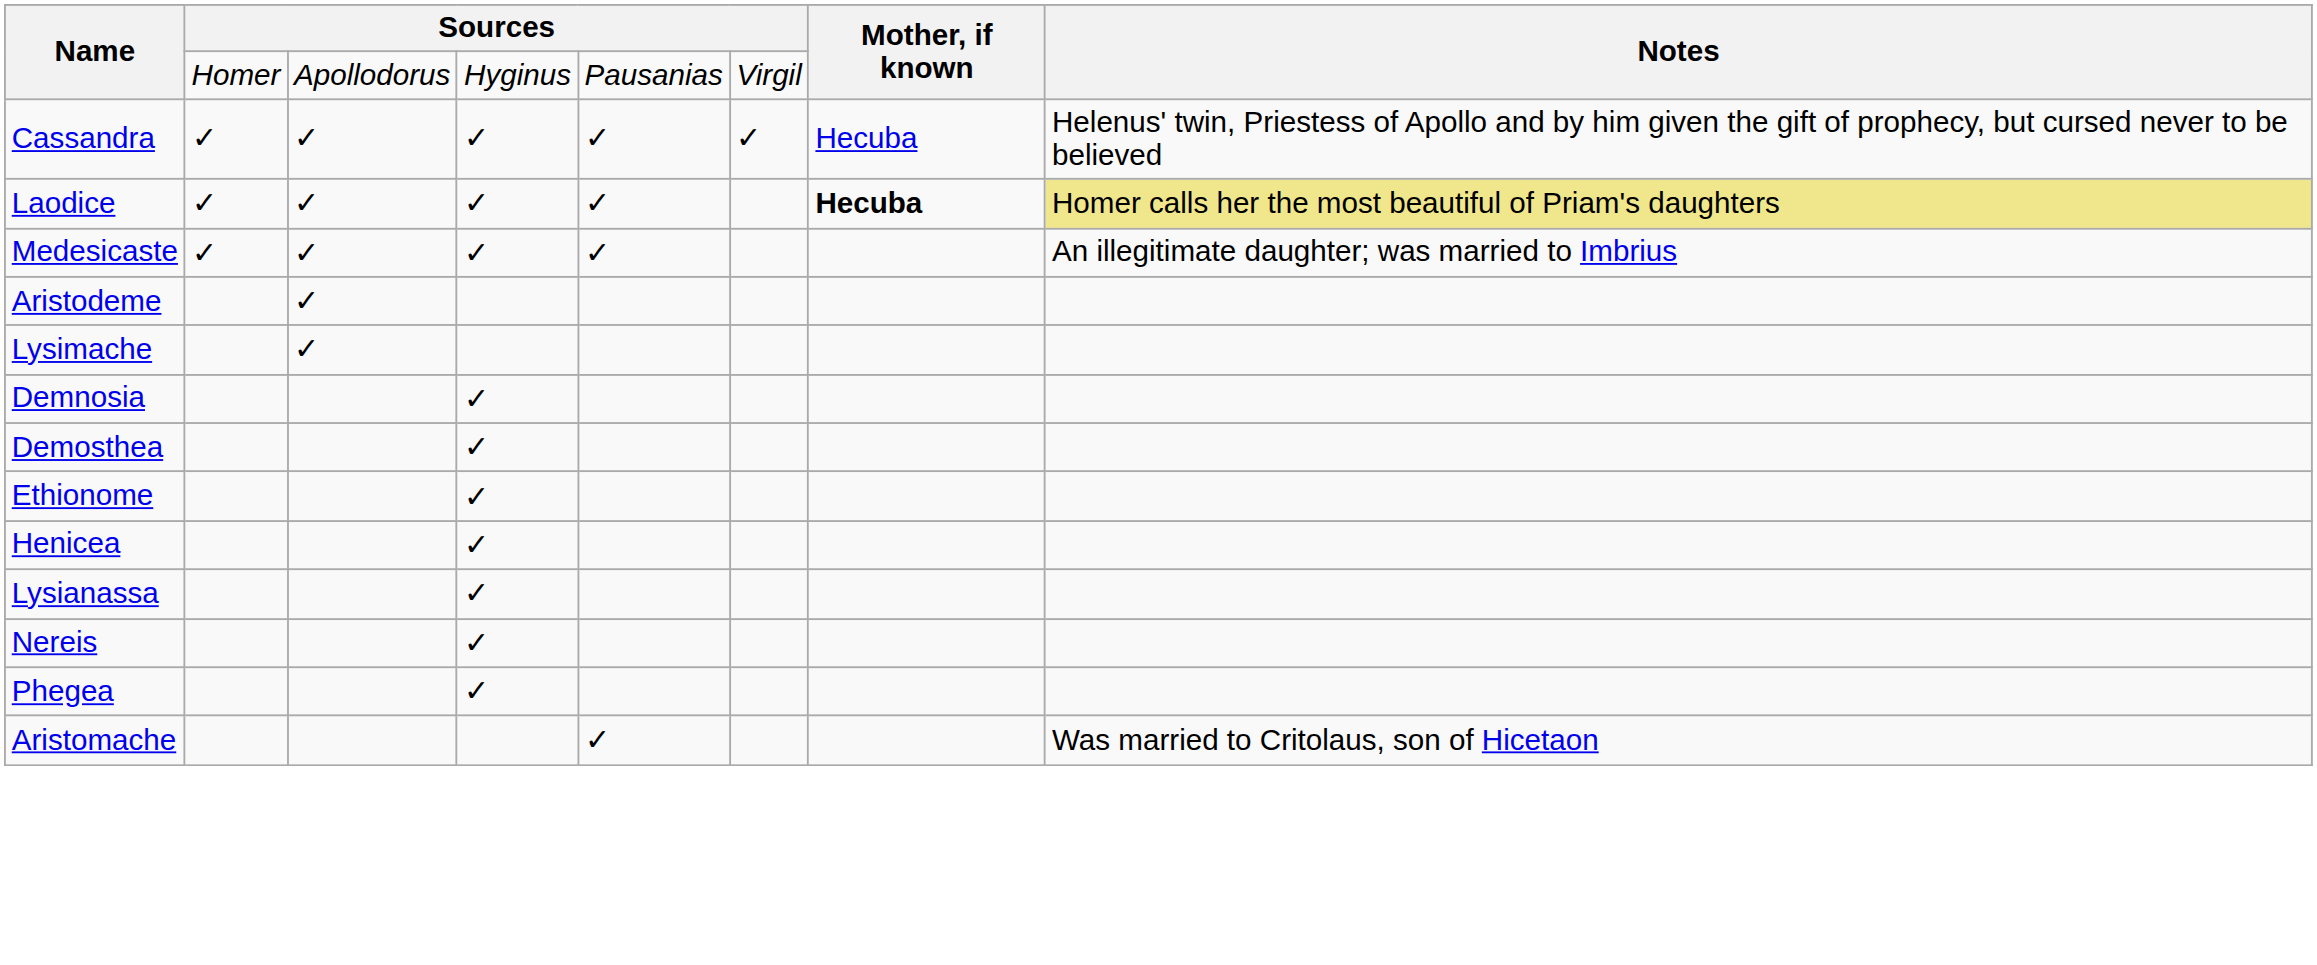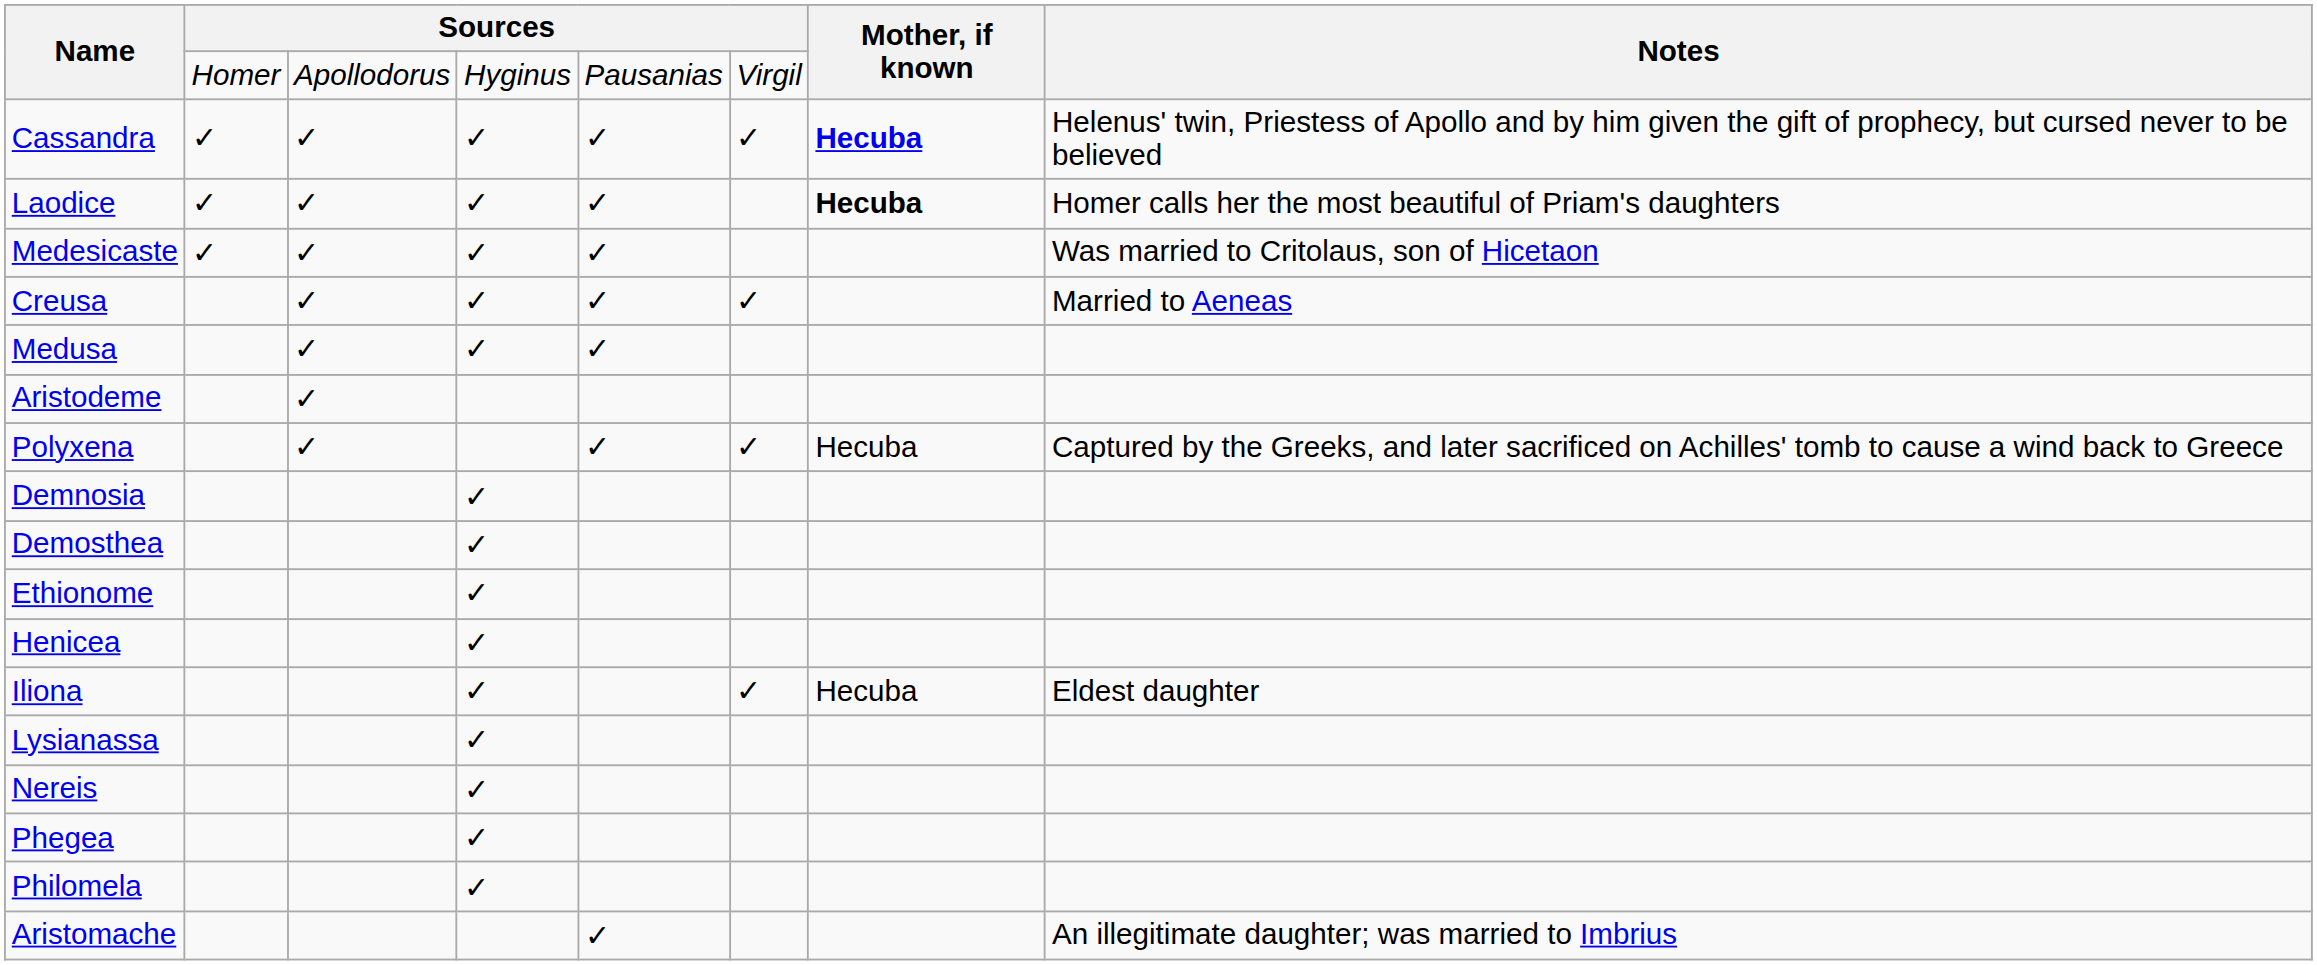Cassandra | Mother, if known: normal -> bold
Laodice | Notes: khaki background -> no background
Medesicaste | Notes: An illegitimate daughter; was married to Imbrius -> Was married to Critolaus, son of Hicetaon
+ row: Creusa | ✓ | ✓ | ✓ | ✓ | Married to Aeneas
+ row: Medusa | ✓ | ✓ | ✓
- row: Lysimache | ✓
+ row: Polyxena | ✓ | ✓ | ✓ | Hecuba | Captured by the Greeks, and later sacrificed on Achilles' tomb to cause a wind back to Greece
+ row: Iliona | ✓ | ✓ | Hecuba | Eldest daughter
+ row: Philomela | ✓
Aristomache | Notes: Was married to Critolaus, son of Hicetaon -> An illegitimate daughter; was married to Imbrius
